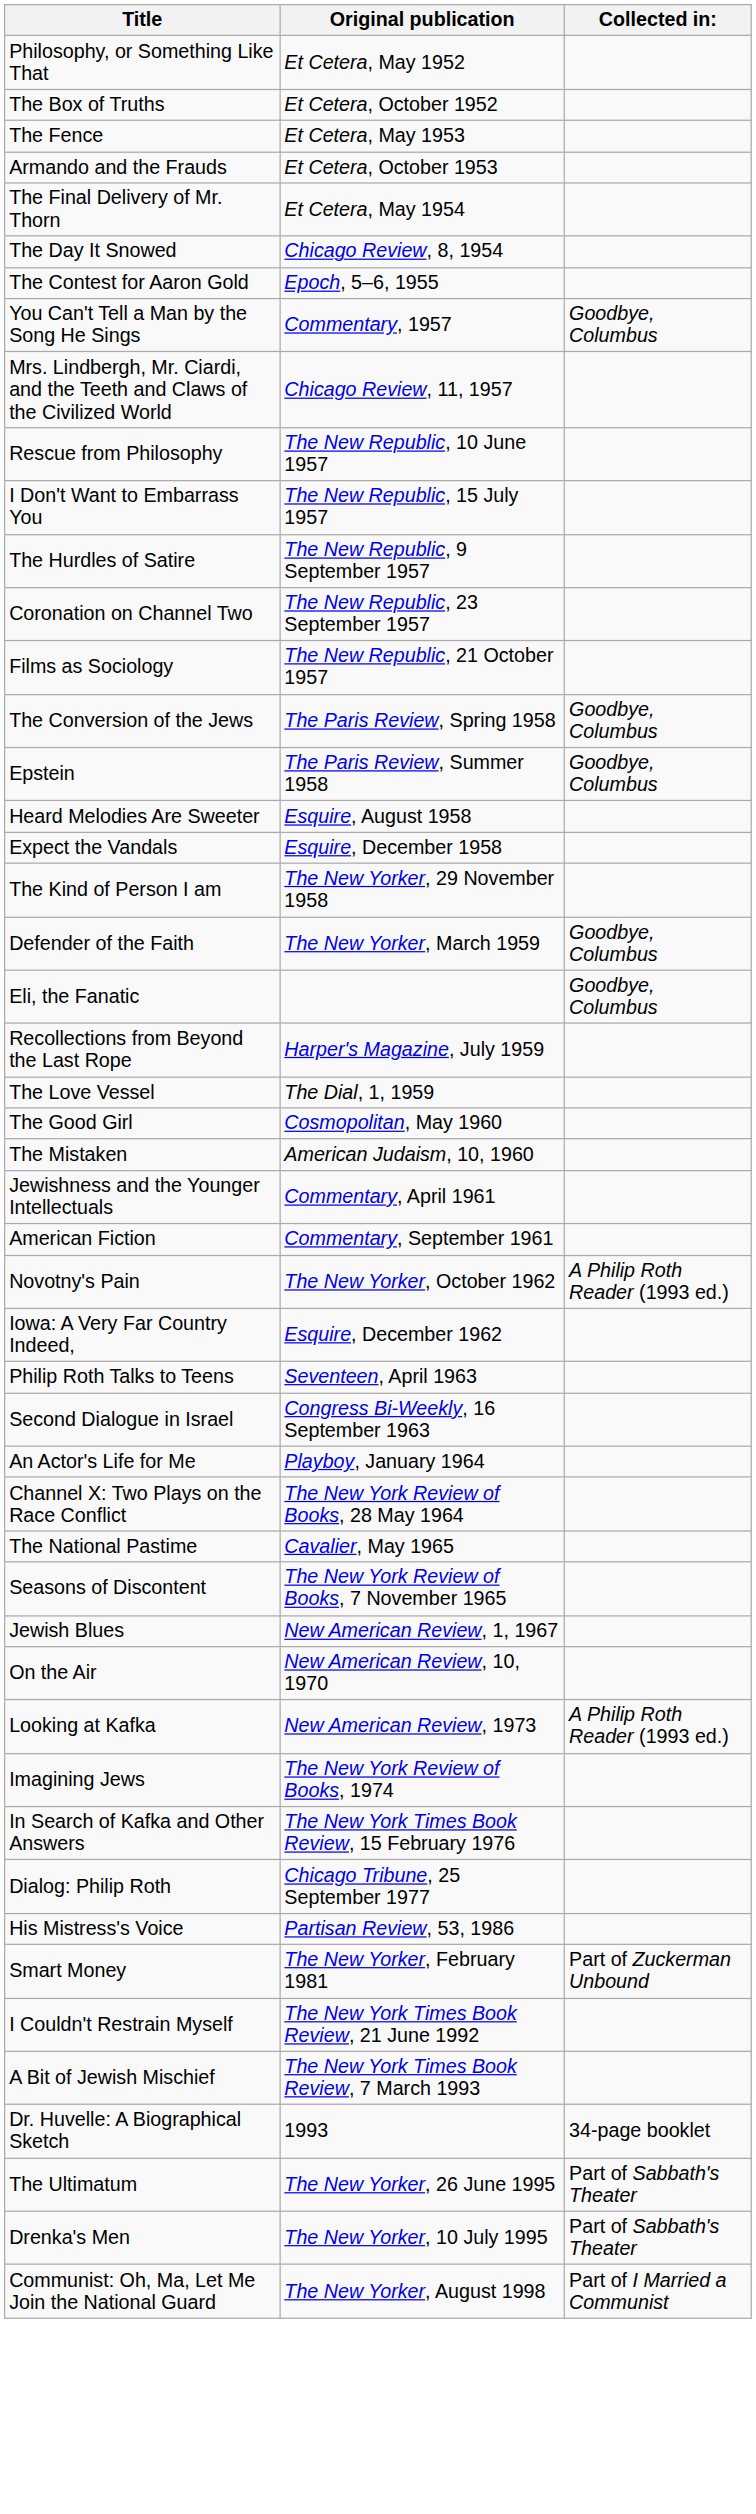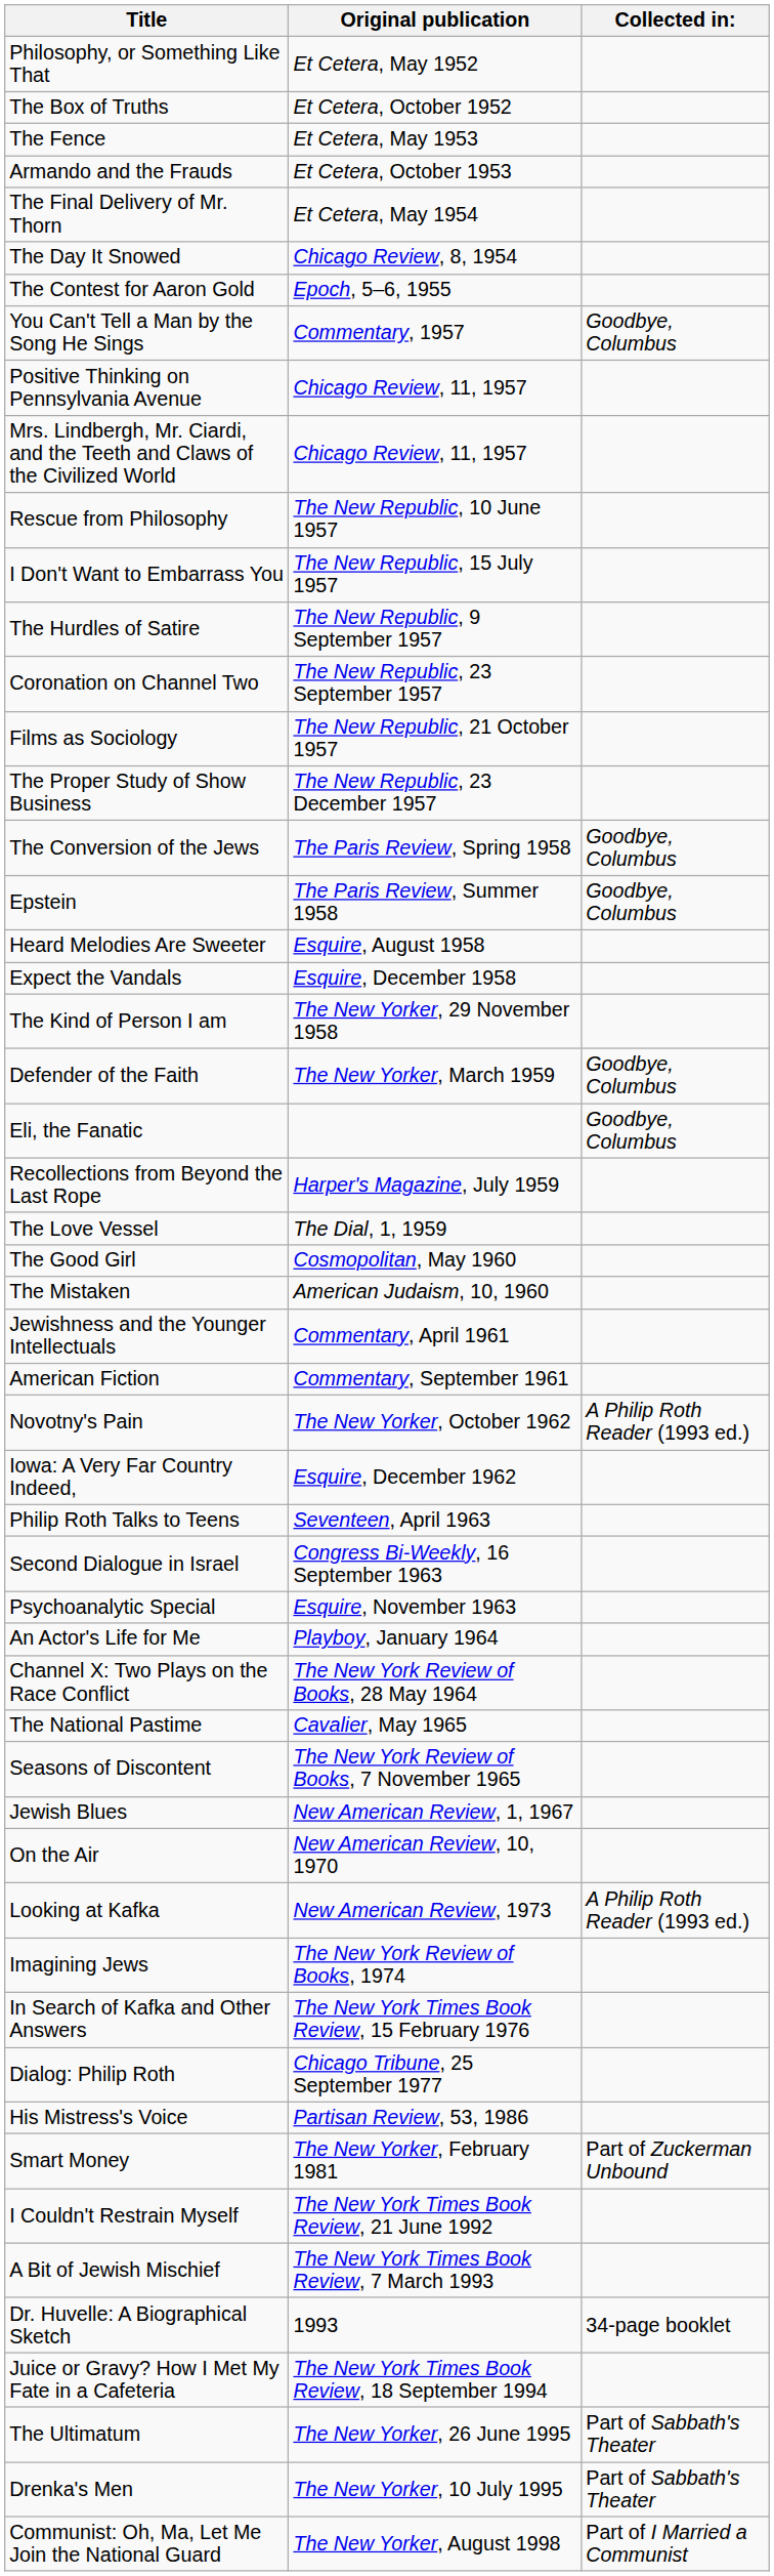+ row: Positive Thinking on Pennsylvania Avenue | Chicago Review, 11, 1957
+ row: The Proper Study of Show Business | The New Republic, 23 December 1957
+ row: Psychoanalytic Special | Esquire, November 1963
+ row: Juice or Gravy? How I Met My Fate in a Cafeteria | The New York Times Book Review, 18 September 1994
